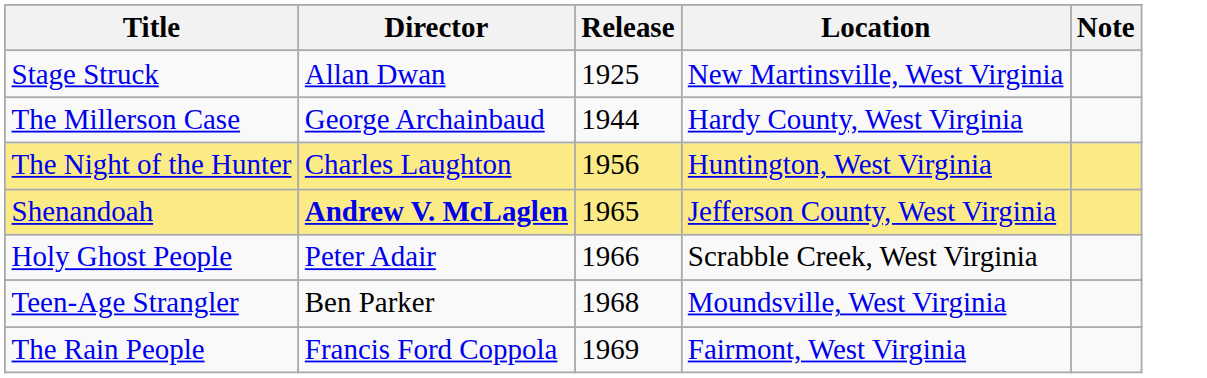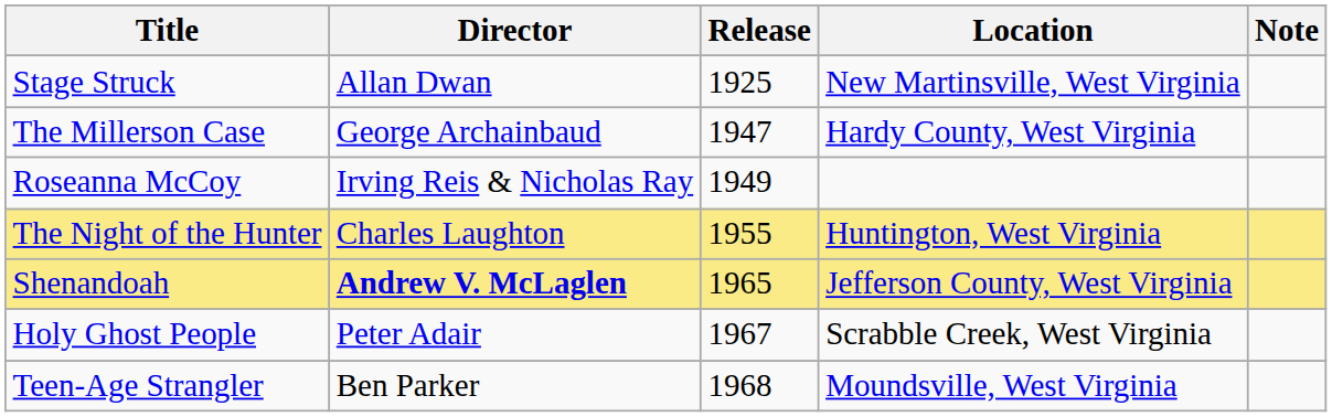The Millerson Case | Release: 1944 -> 1947
+ row: Roseanna McCoy | Irving Reis & Nicholas Ray | 1949
The Night of the Hunter | Release: 1956 -> 1955
Holy Ghost People | Release: 1966 -> 1967
- row: The Rain People | Francis Ford Coppola | 1969 | Fairmont, West Virginia
